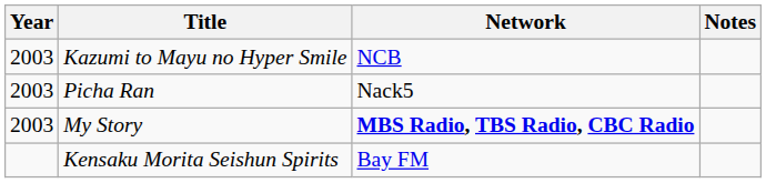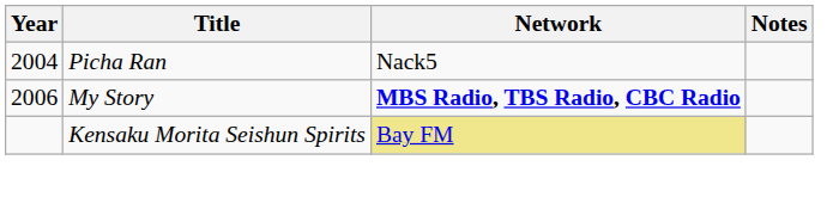- row: 2003 | Kazumi to Mayu no Hyper Smile | NCB
Picha Ran | Year: 2003 -> 2004
My Story | Year: 2003 -> 2006
Kensaku Morita Seishun Spirits | Network: no background -> khaki background
